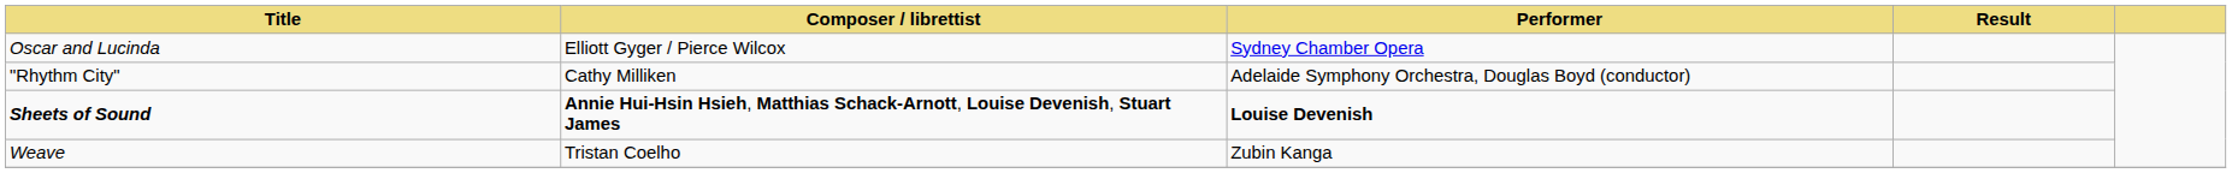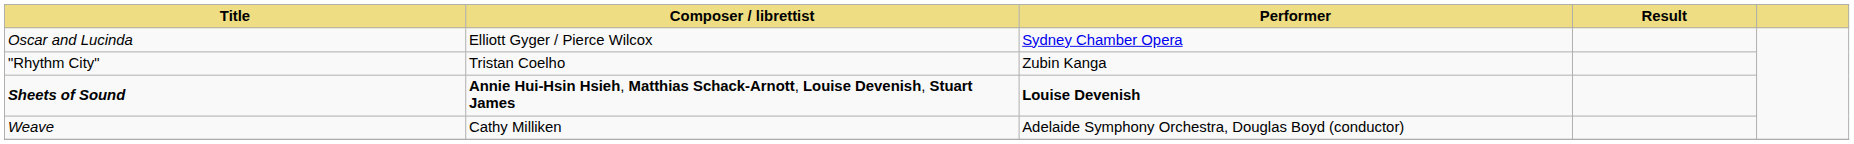"Rhythm City" | Composer / librettist: Cathy Milliken -> Tristan Coelho
"Rhythm City" | Performer: Adelaide Symphony Orchestra, Douglas Boyd (conductor) -> Zubin Kanga
Weave | Composer / librettist: Tristan Coelho -> Cathy Milliken
Weave | Performer: Zubin Kanga -> Adelaide Symphony Orchestra, Douglas Boyd (conductor)
